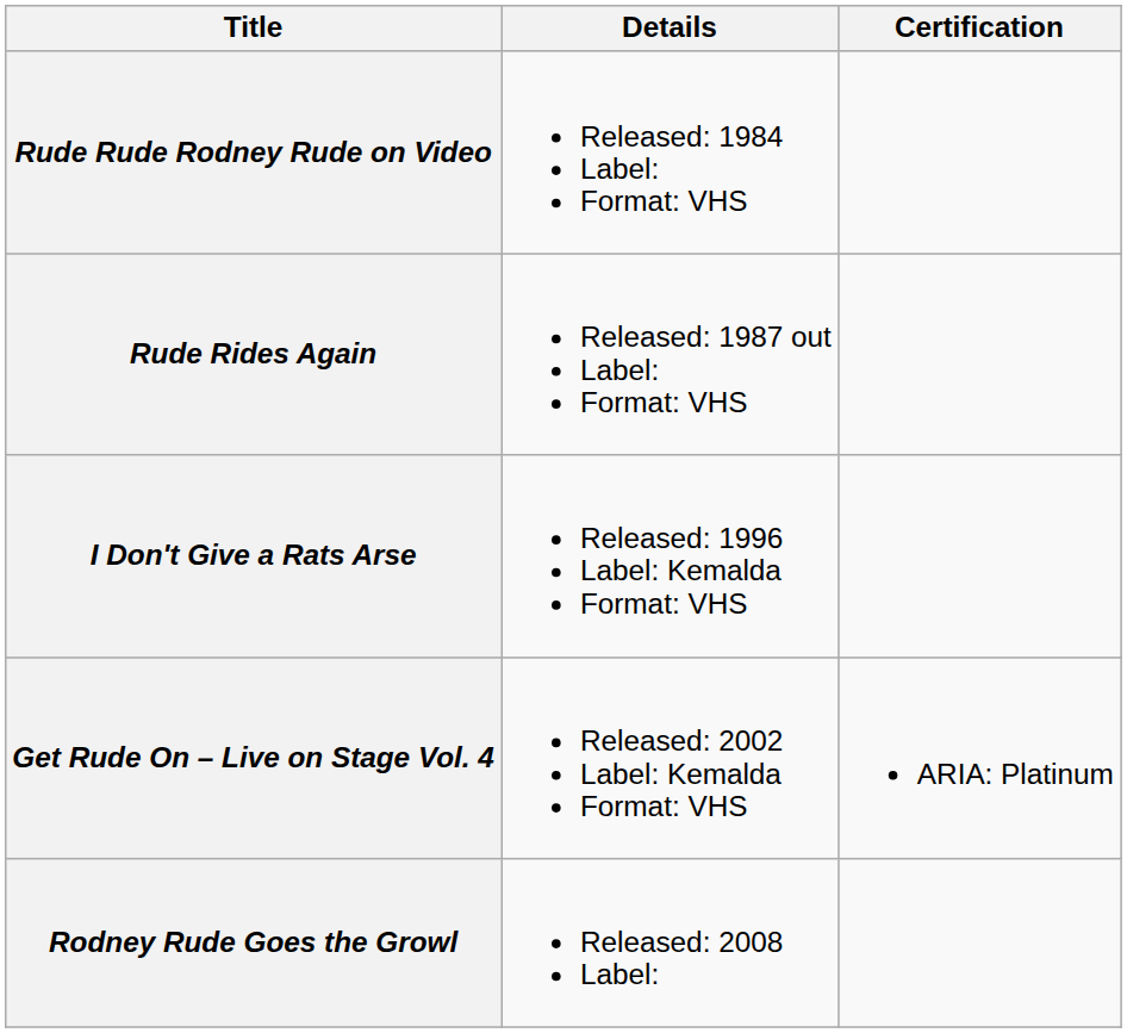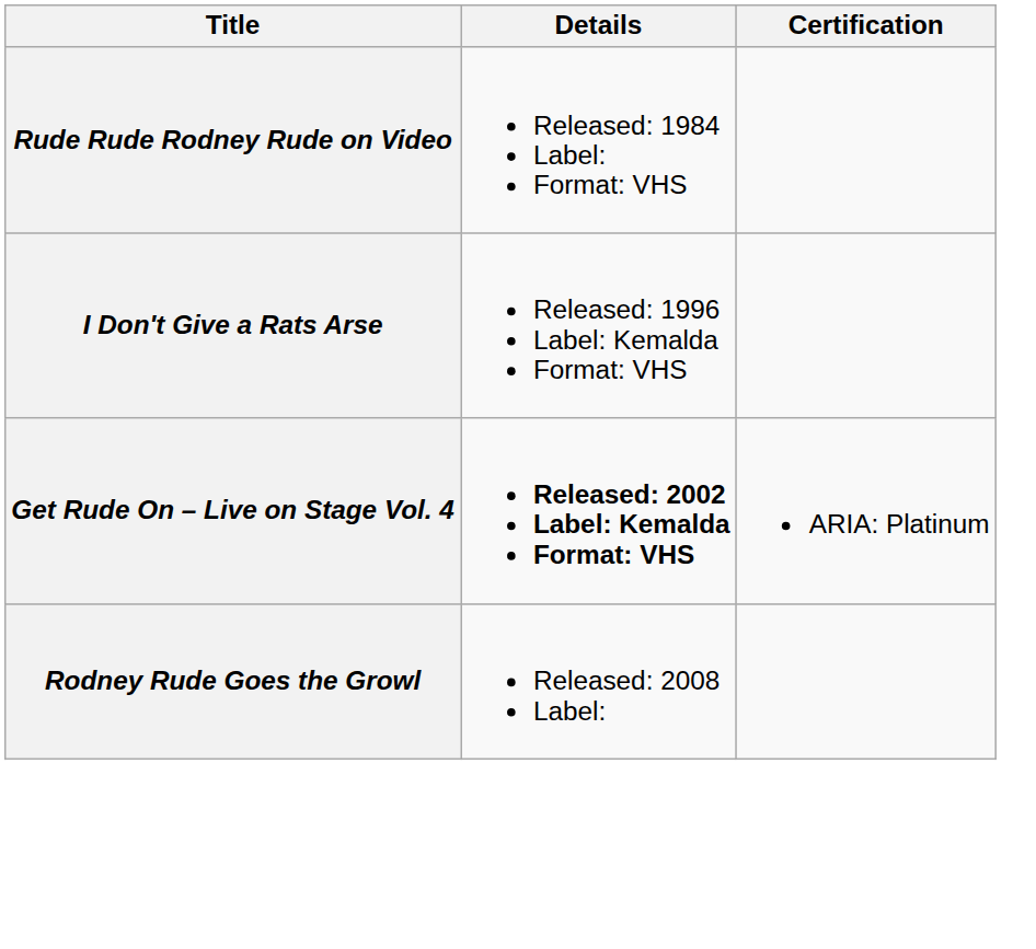- row: Rude Rides Again | Released: 1987 out Label: Format: VHS
Get Rude On – Live on Stage Vol. 4 | Details: normal -> bold
